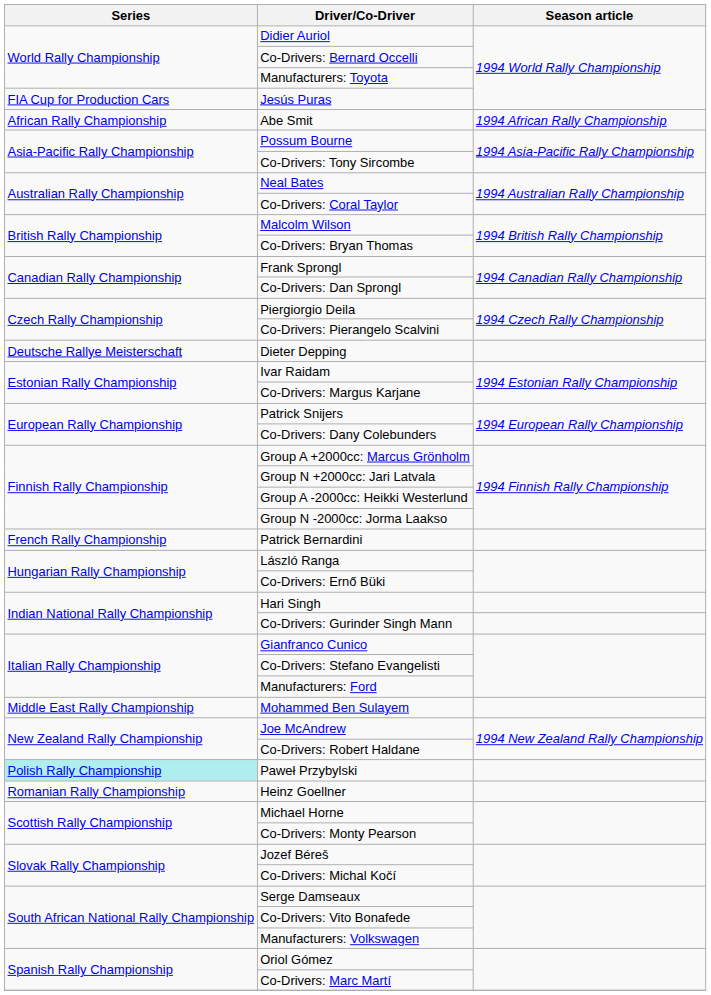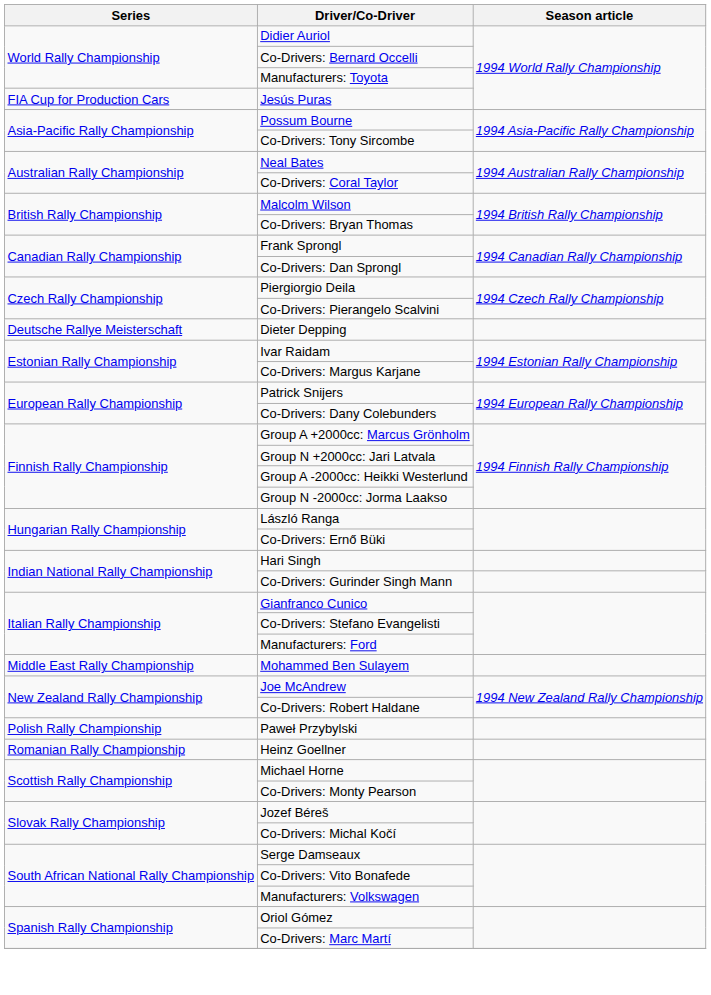- row: African Rally Championship | Abe Smit | 1994 African Rally Championship
- row: French Rally Championship | Patrick Bernardini
Paweł Przybylski | Series: paleturquoise background -> no background
